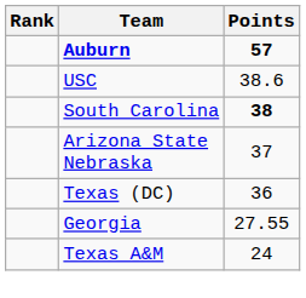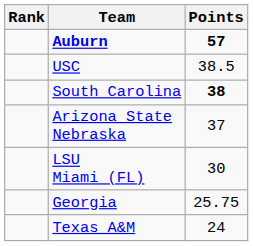USC | Points: 38.6 -> 38.5
- row: Texas (DC) | 36
+ row: LSU Miami (FL) | 30
Georgia | Points: 27.55 -> 25.75
